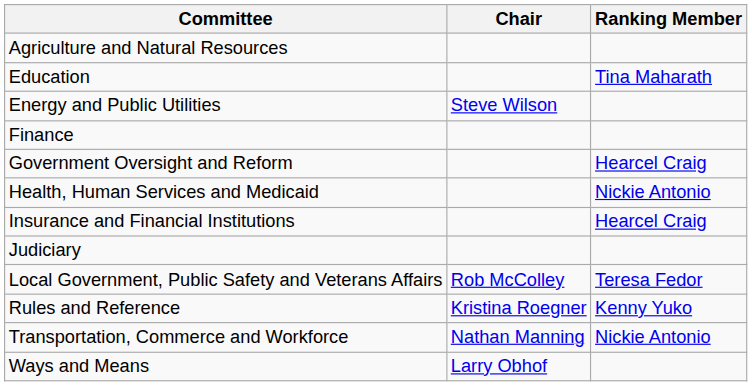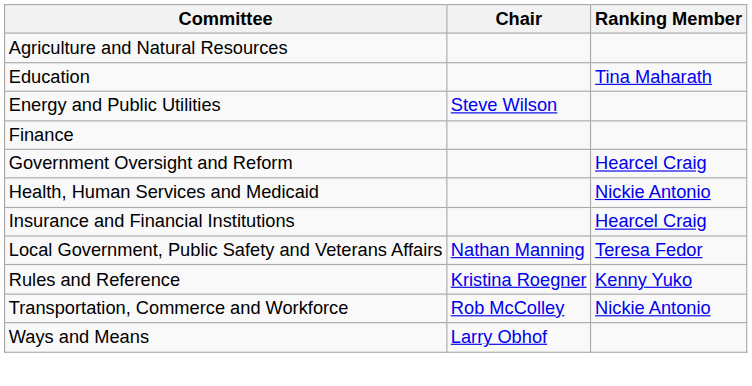- row: Judiciary
Local Government, Public Safety and Veterans Affairs | Chair: Rob McColley -> Nathan Manning
Transportation, Commerce and Workforce | Chair: Nathan Manning -> Rob McColley
